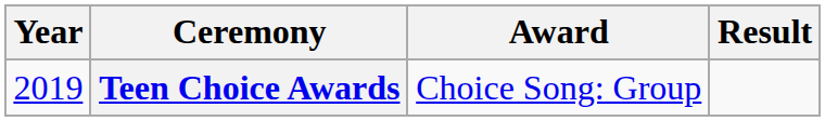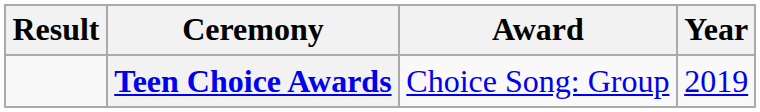columns swapped: Year <-> Result
